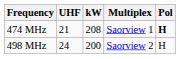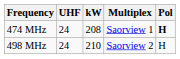474 MHz | UHF: 21 -> 24
498 MHz | kW: 200 -> 210
